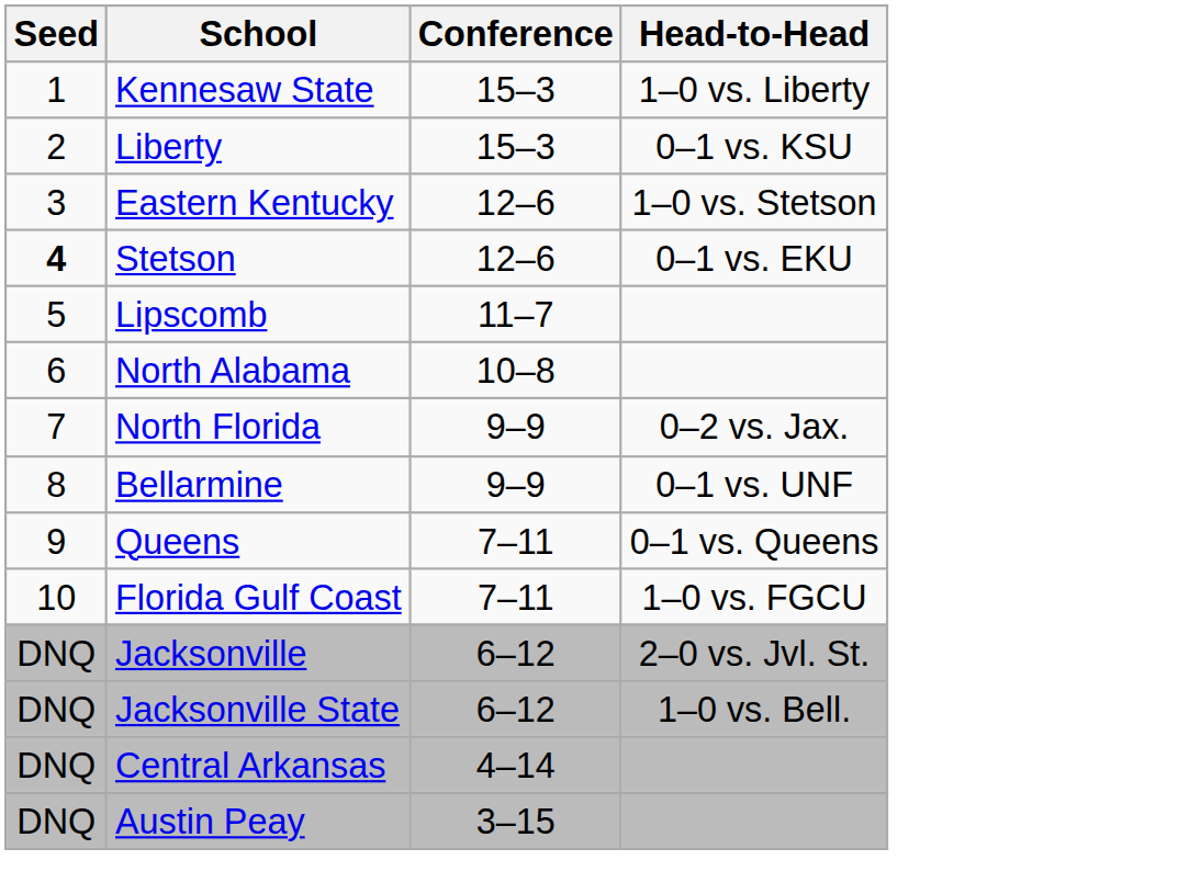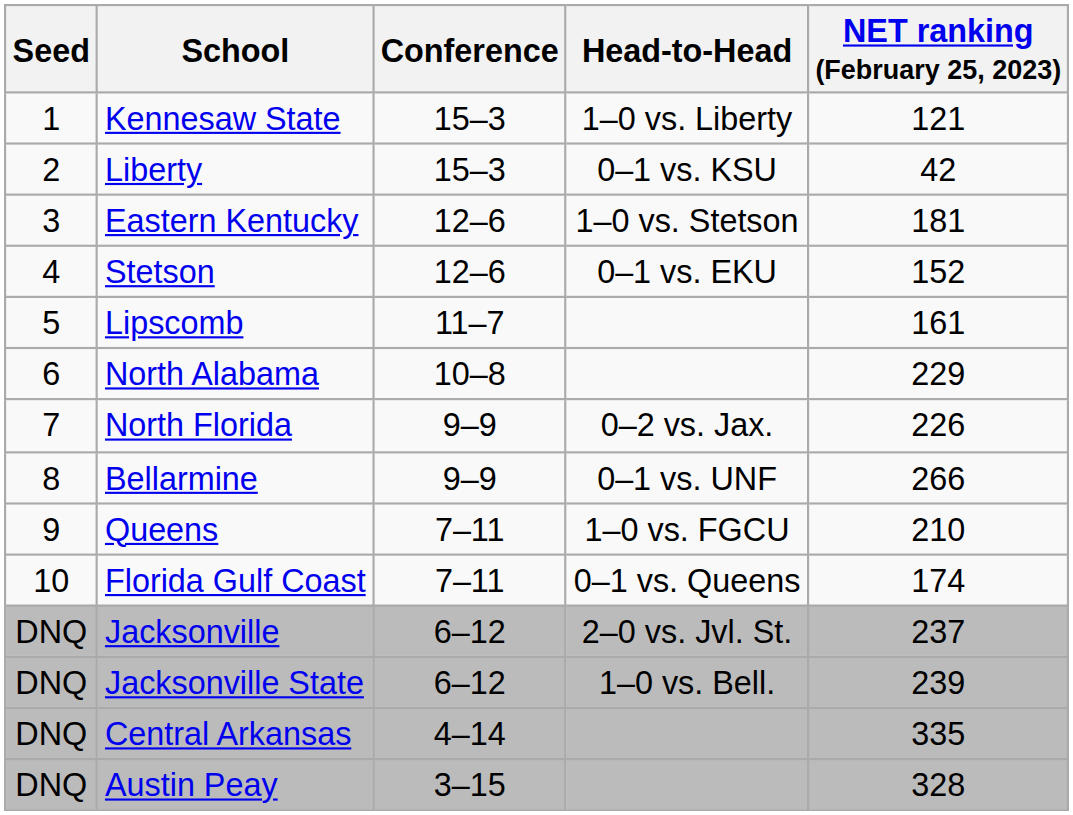+ column: NET ranking (February 25, 2023) | 121 | 42 | 181 | 152 | 161 | 229 | 226 | 266 | 210 | 174 | 237 | 239 | 335 | 328
Stetson | Seed: bold -> normal
Queens | Head-to-Head: 0–1 vs. Queens -> 1–0 vs. FGCU
Florida Gulf Coast | Head-to-Head: 1–0 vs. FGCU -> 0–1 vs. Queens
